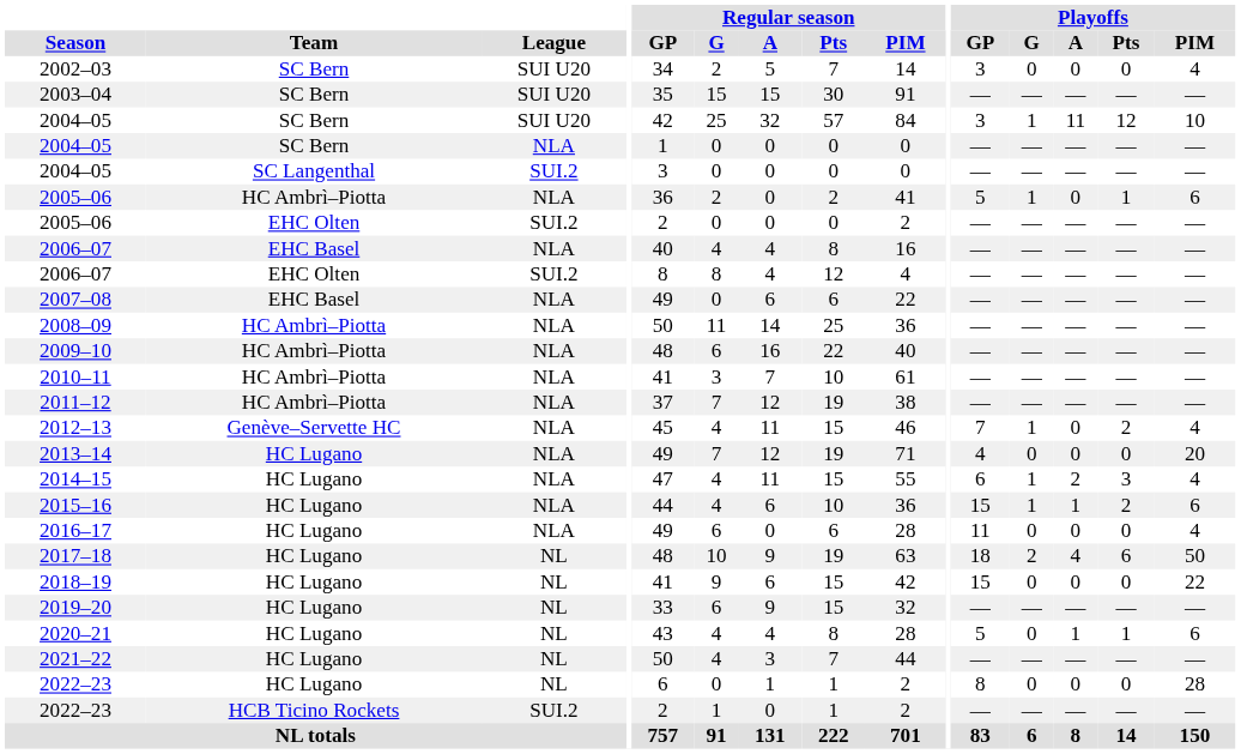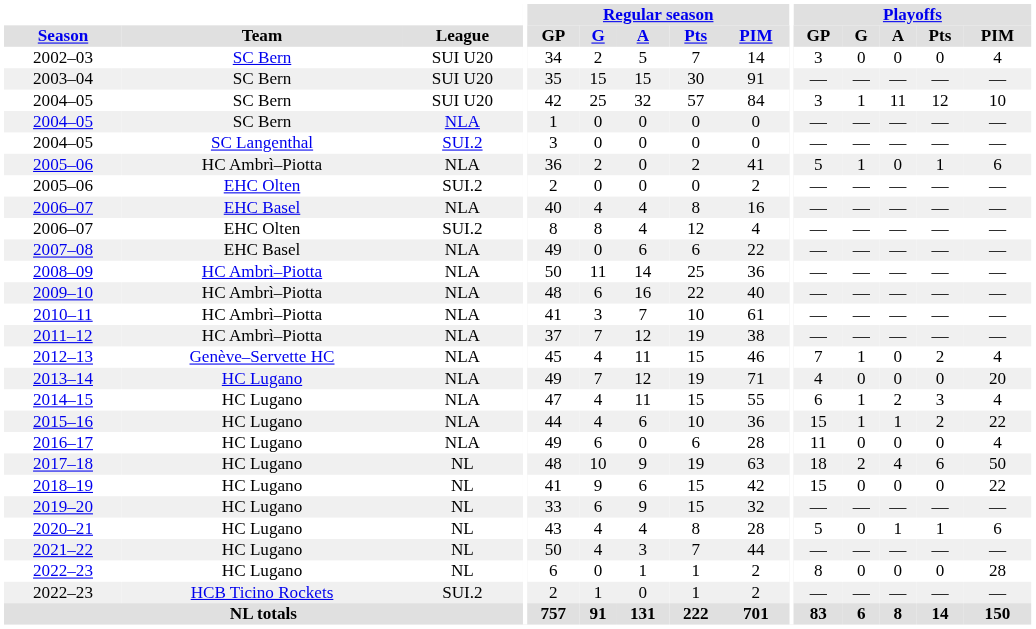2015–16 | Playoffs / PIM: 6 -> 22
